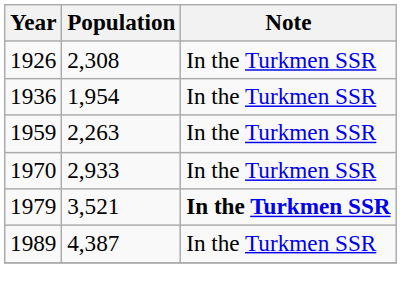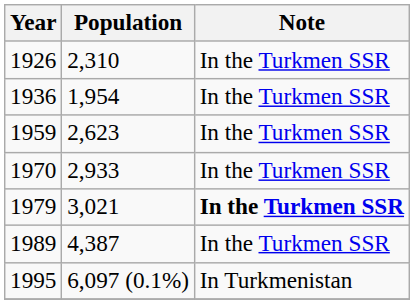1926 | Population: 2,308 -> 2,310
1959 | Population: 2,263 -> 2,623
1979 | Population: 3,521 -> 3,021
+ row: 1995 | 6,097 (0.1%) | In Turkmenistan
